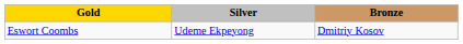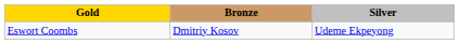columns swapped: Silver <-> Bronze
